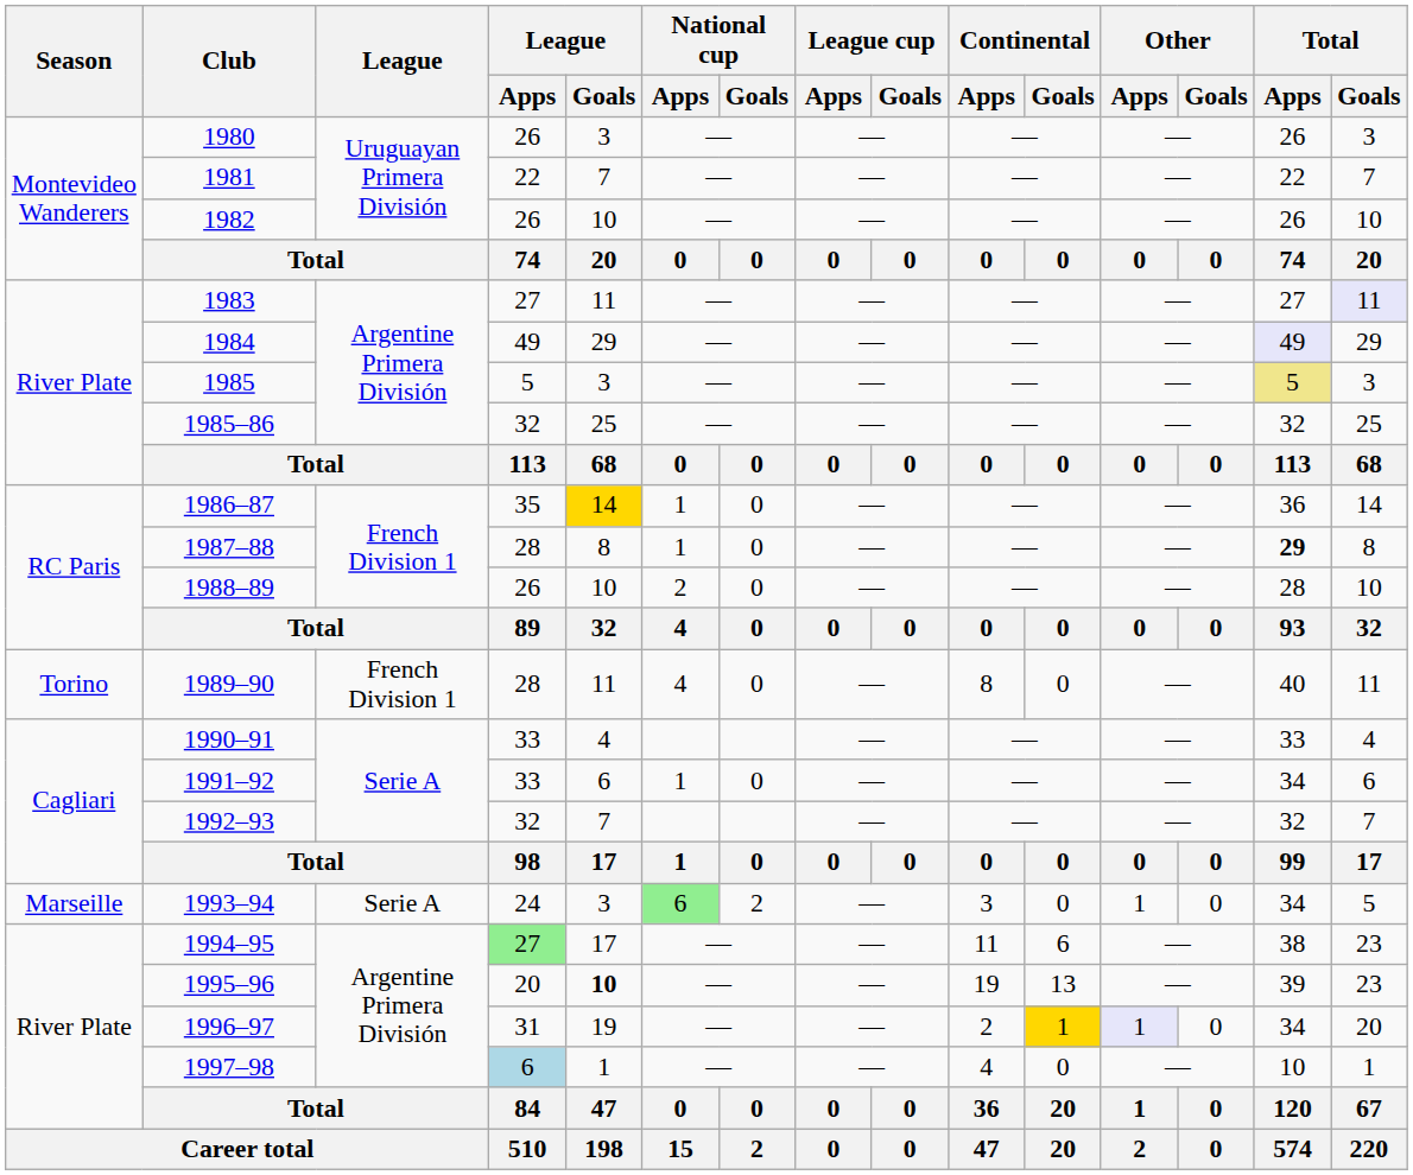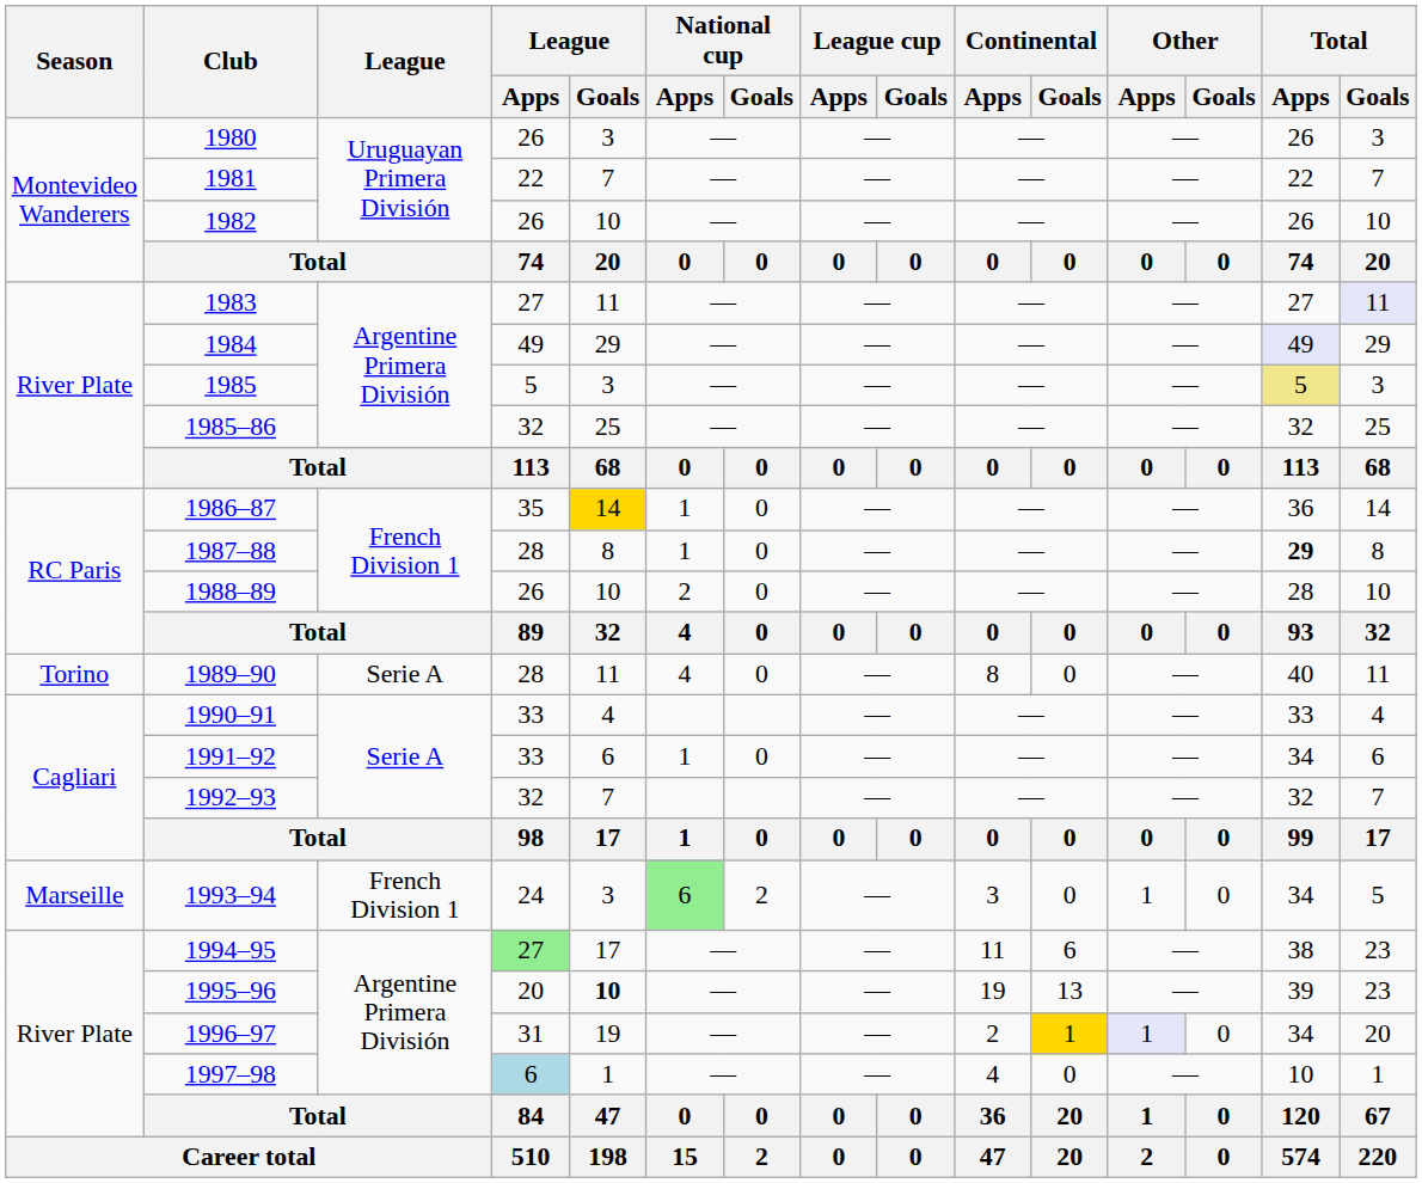1989–90 | League: French Division 1 -> Serie A
1993–94 | League: Serie A -> French Division 1
